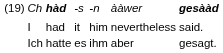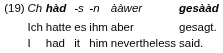rows swapped: hatte <-> had
